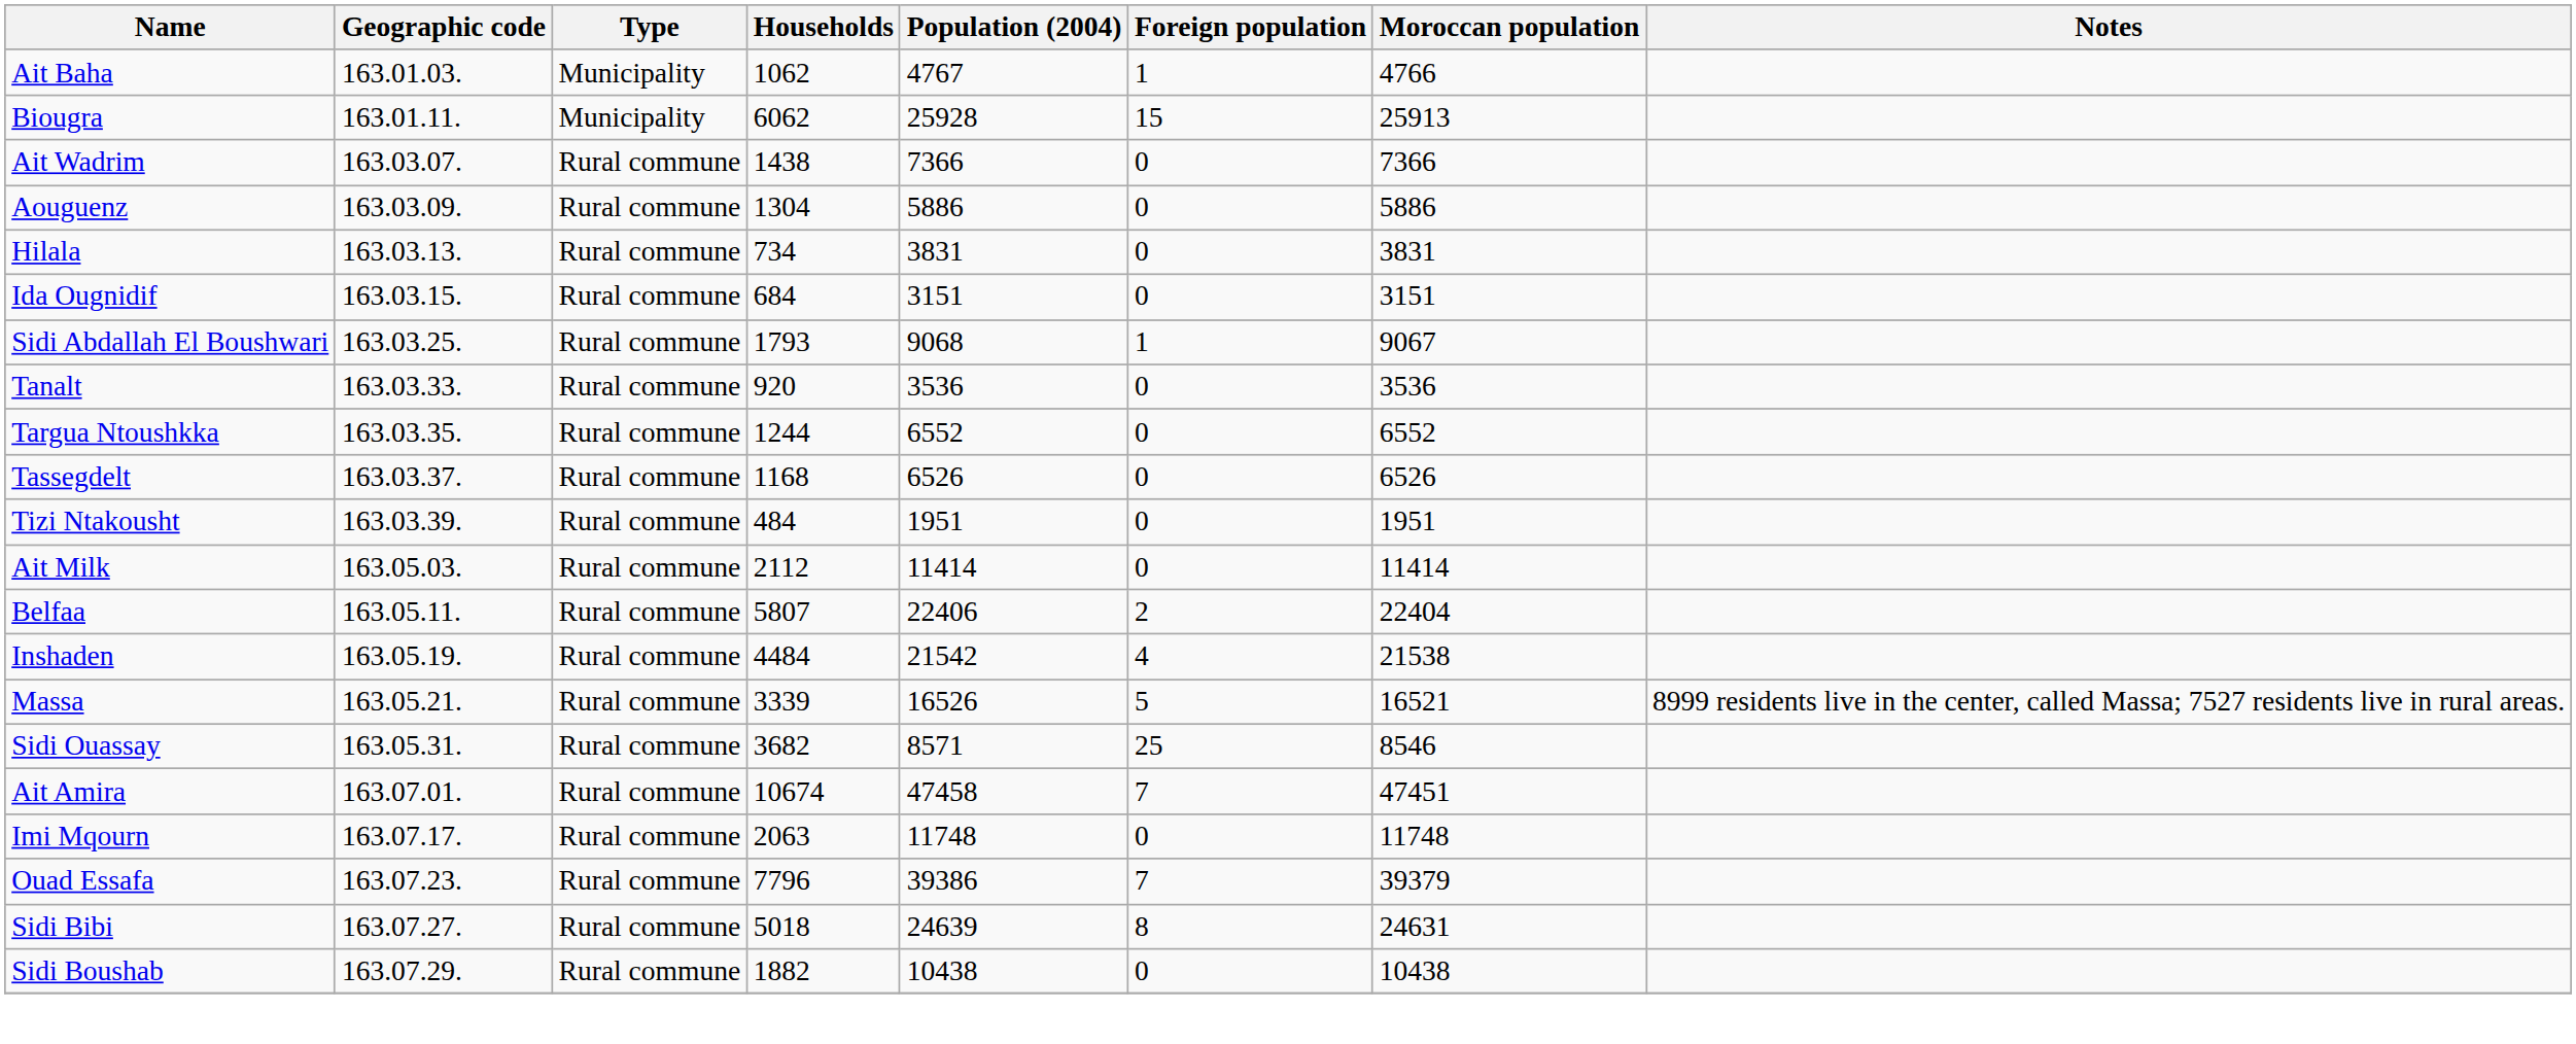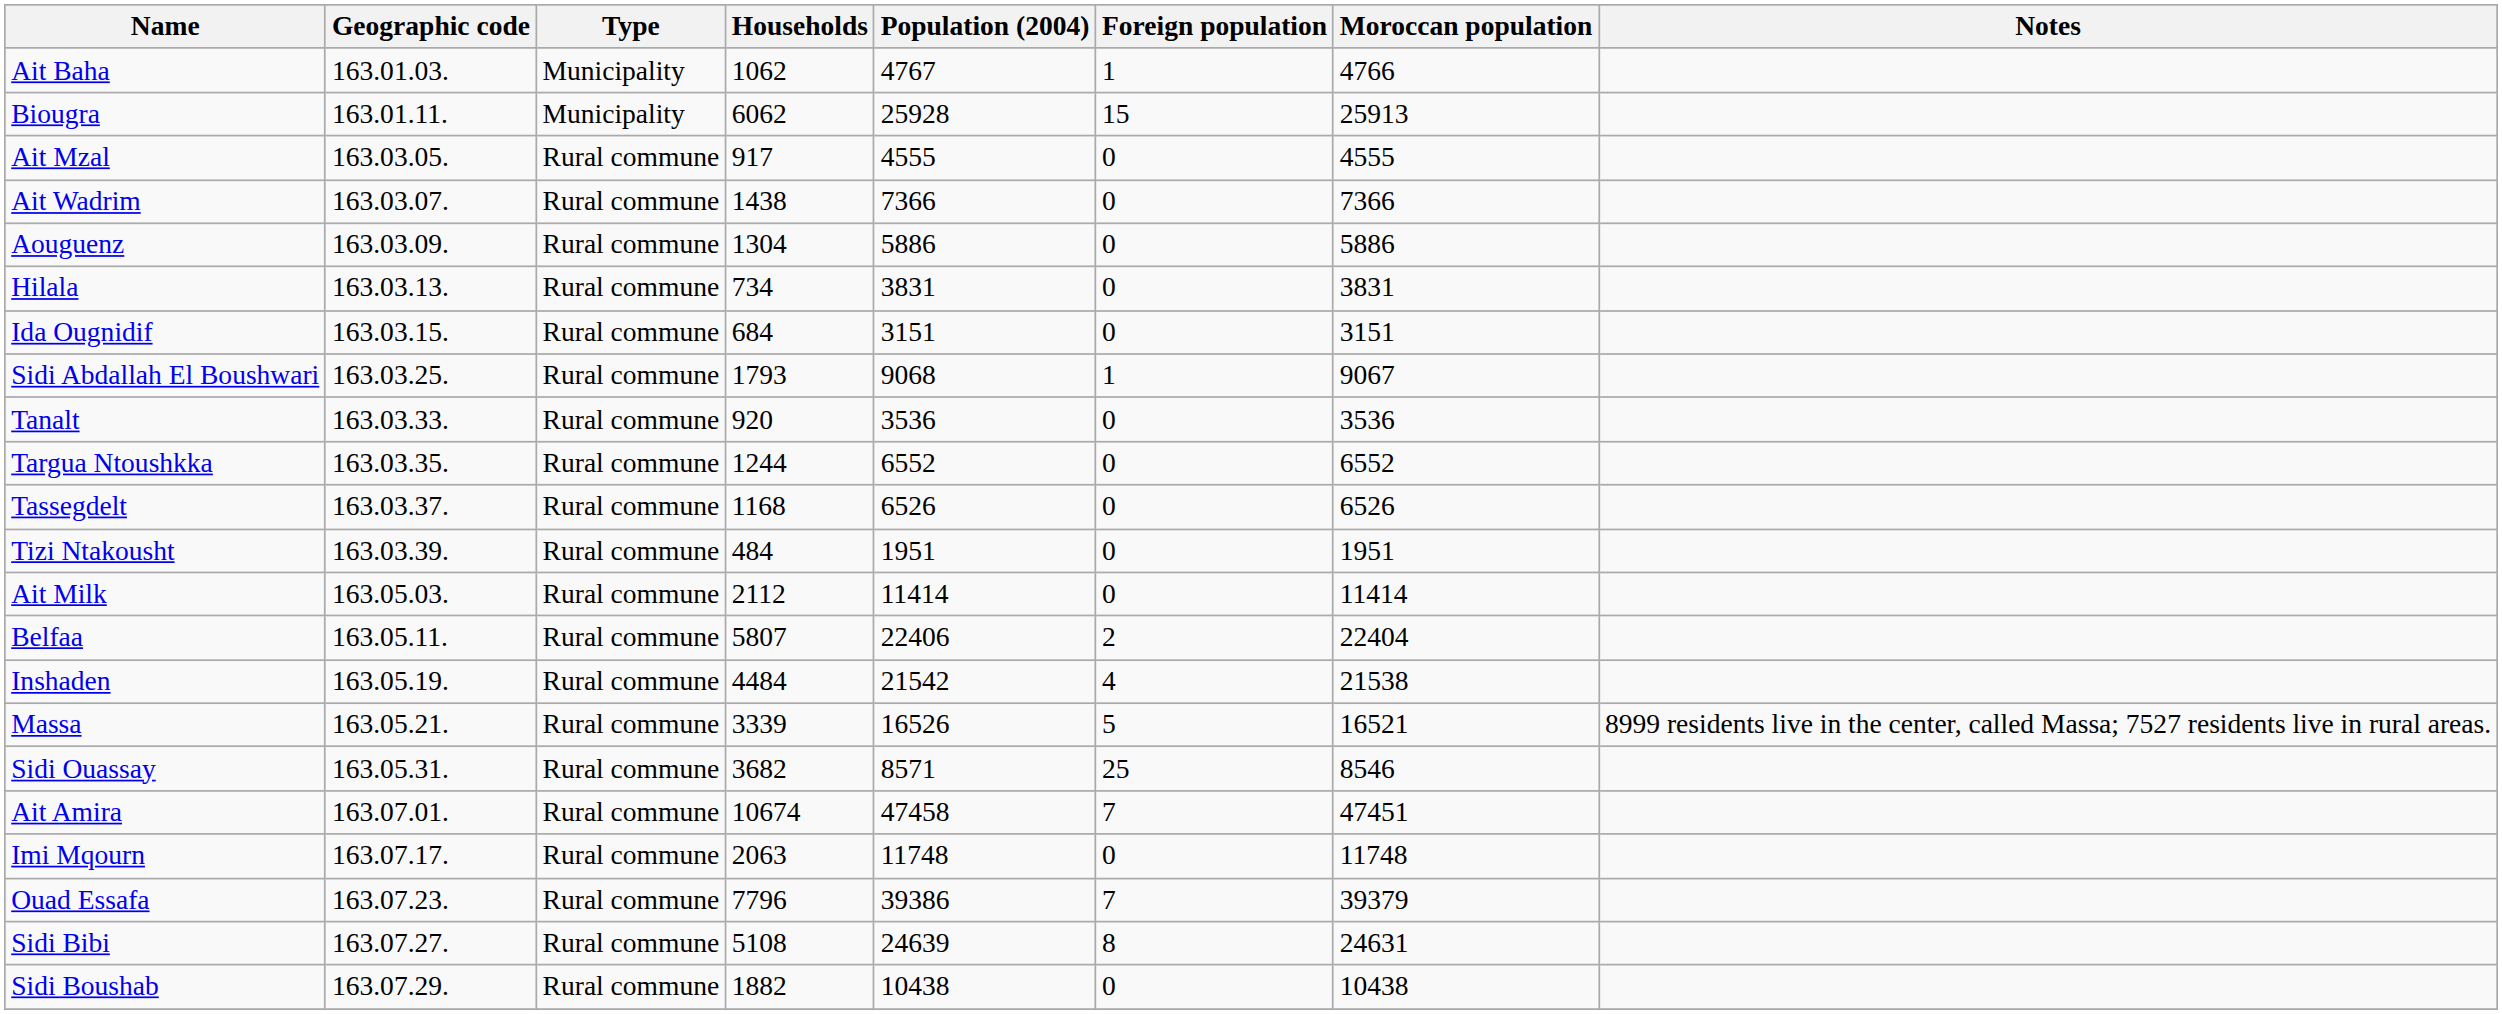+ row: Ait Mzal | 163.03.05. | Rural commune | 917 | 4555 | 0 | 4555
Sidi Bibi | Households: 5018 -> 5108
